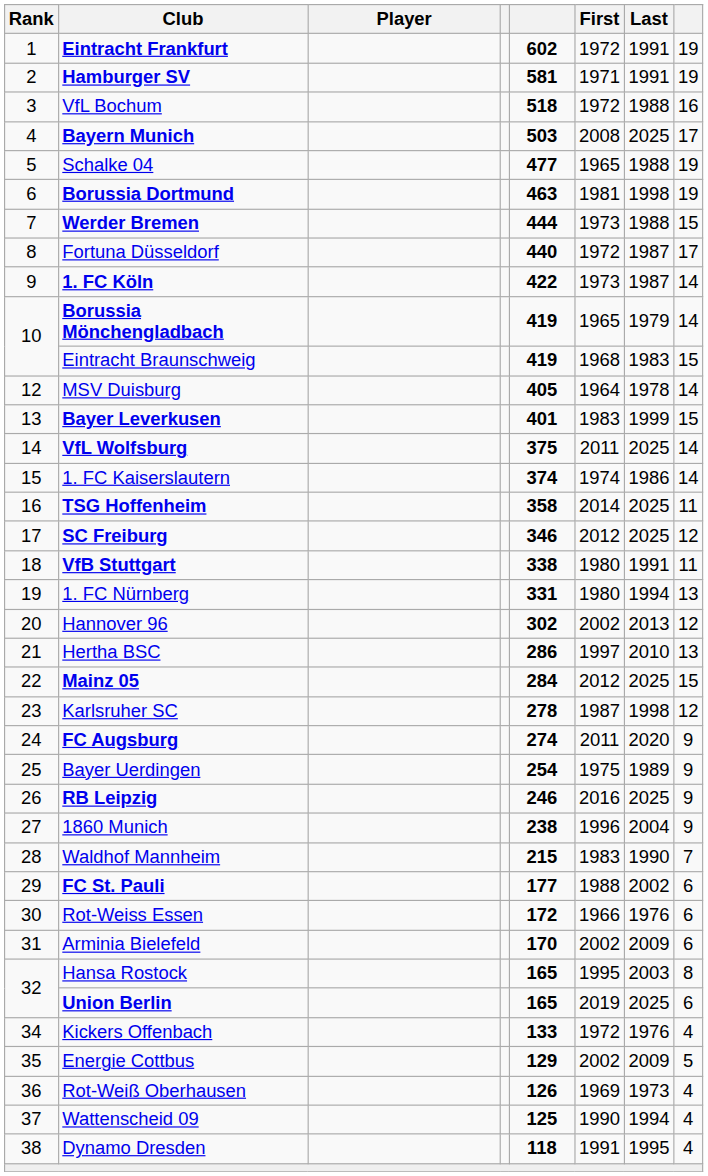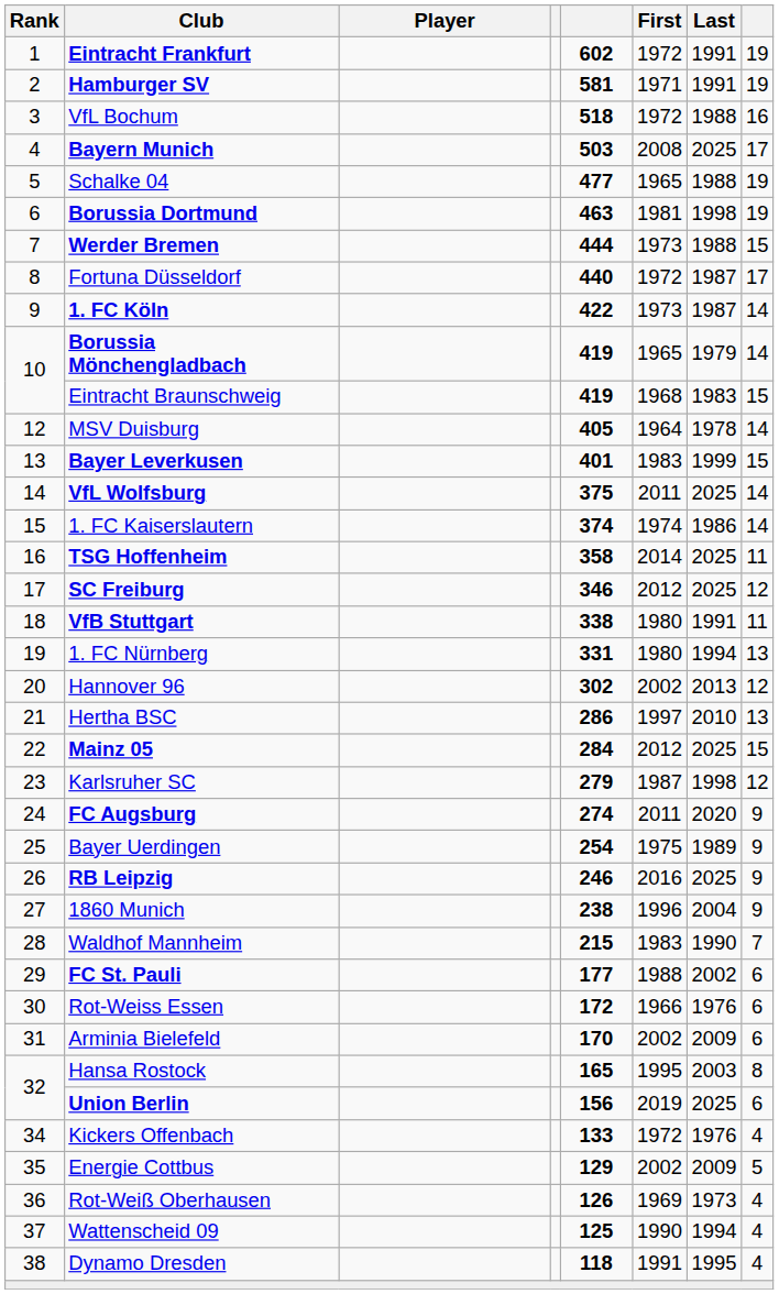Karlsruher SC | column 5: 278 -> 279
Union Berlin | column 5: 165 -> 156
